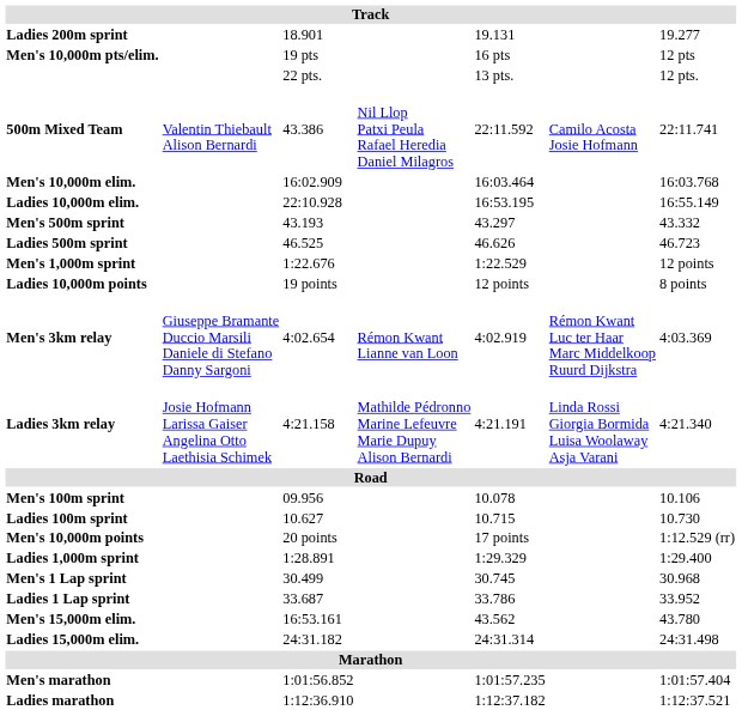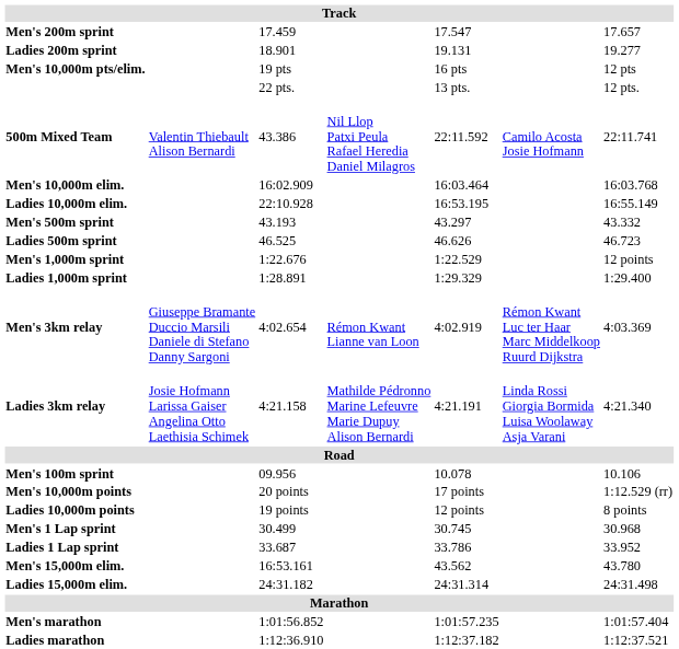+ row: Men's 200m sprint | 17.459 | 17.547 | 17.657
rows swapped: Ladies 1,000m sprint <-> Ladies 10,000m points
- row: Ladies 100m sprint | 10.627 | 10.715 | 10.730
